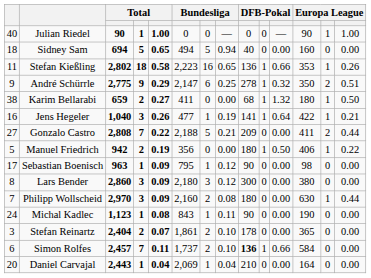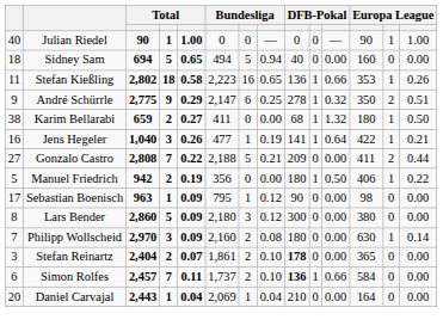Lars Bender | column 4: 3 -> 5
Philipp Wollscheid | column 14: 0.44 -> 0.14
- row: 24 | Michal Kadlec | 1,123 | 1 | 0.08 | 843 | 1 | 0.11 | 90 | 0 | 0.00 | 190 | 0 | 0.00
Stefan Reinartz | column 9: normal -> bold
